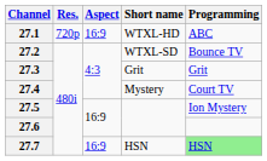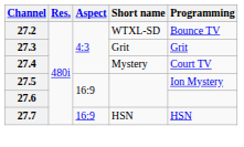- row: 27.1 | 720p | 16:9 | WTXL-HD | ABC
27.7 | Programming: lightgreen background -> no background
